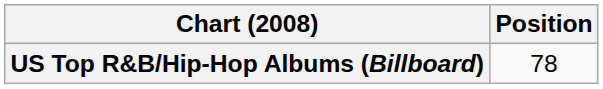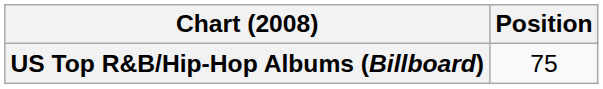US Top R&B/Hip-Hop Albums (Billboard) | Position: 78 -> 75
